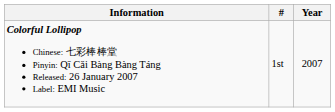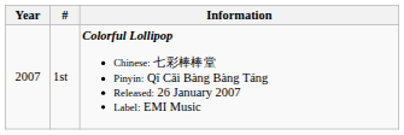columns swapped: Year <-> Information
